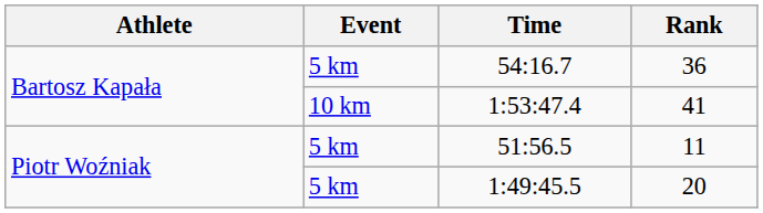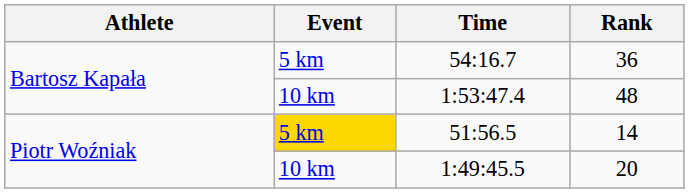1:53:47.4 | Rank: 41 -> 48
51:56.5 | Event: no background -> gold background
51:56.5 | Rank: 11 -> 14
1:49:45.5 | Event: 5 km -> 10 km
